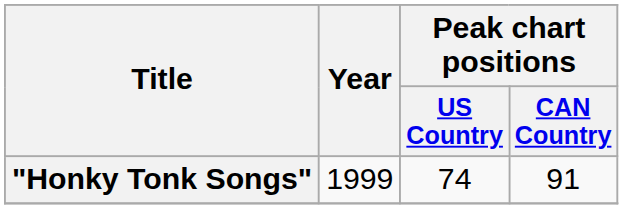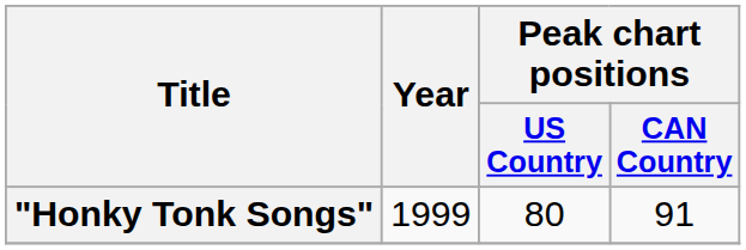"Honky Tonk Songs" | Peak chart positions / US Country: 74 -> 80
